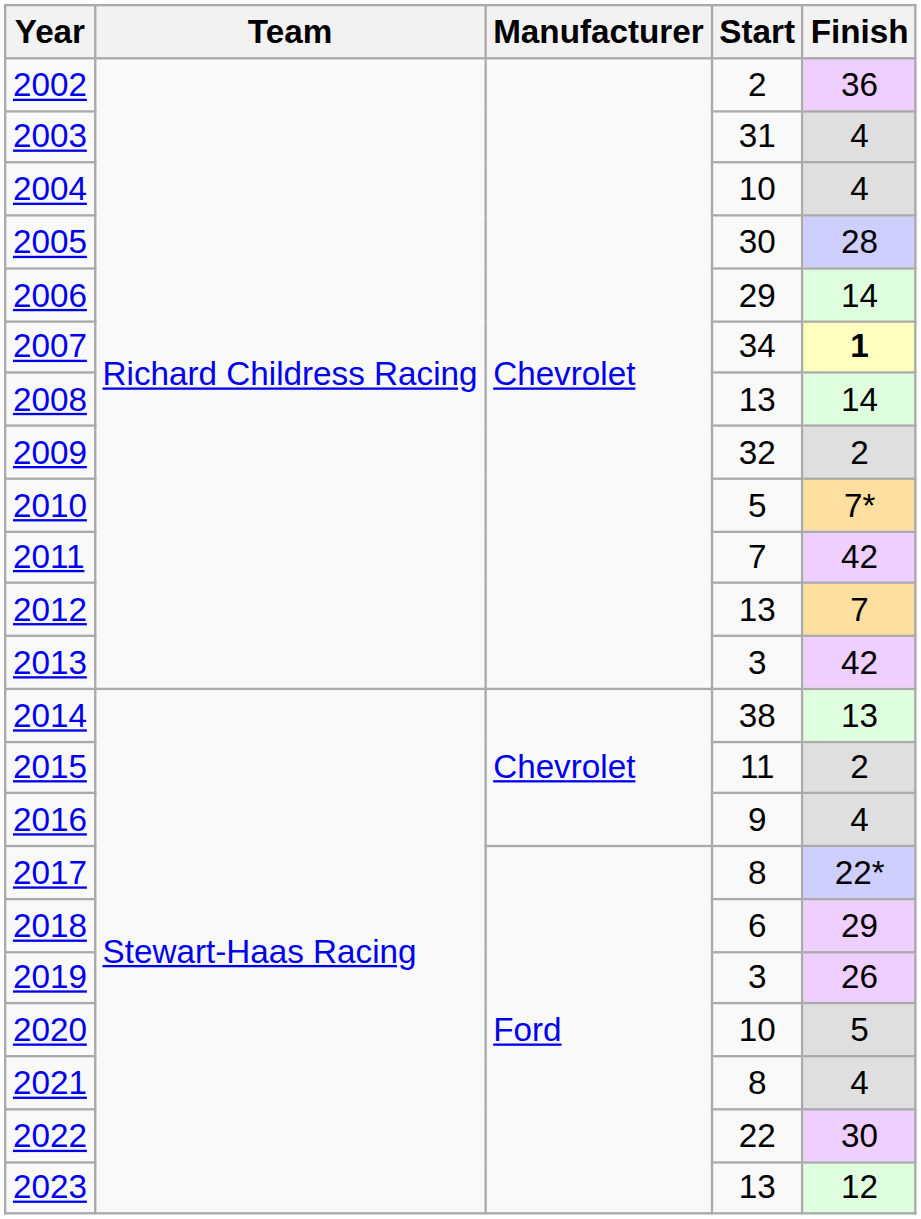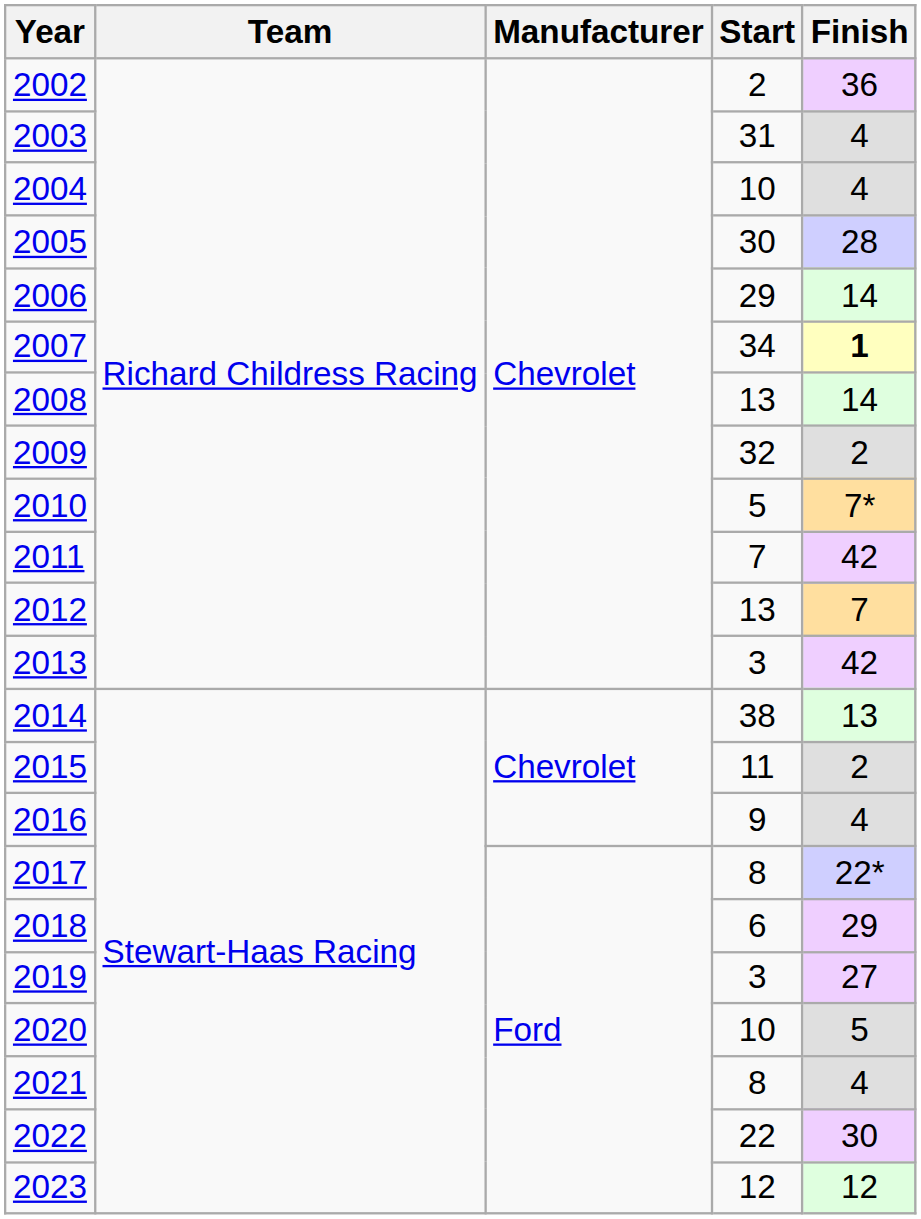2019 | Finish: 26 -> 27
2023 | Start: 13 -> 12
